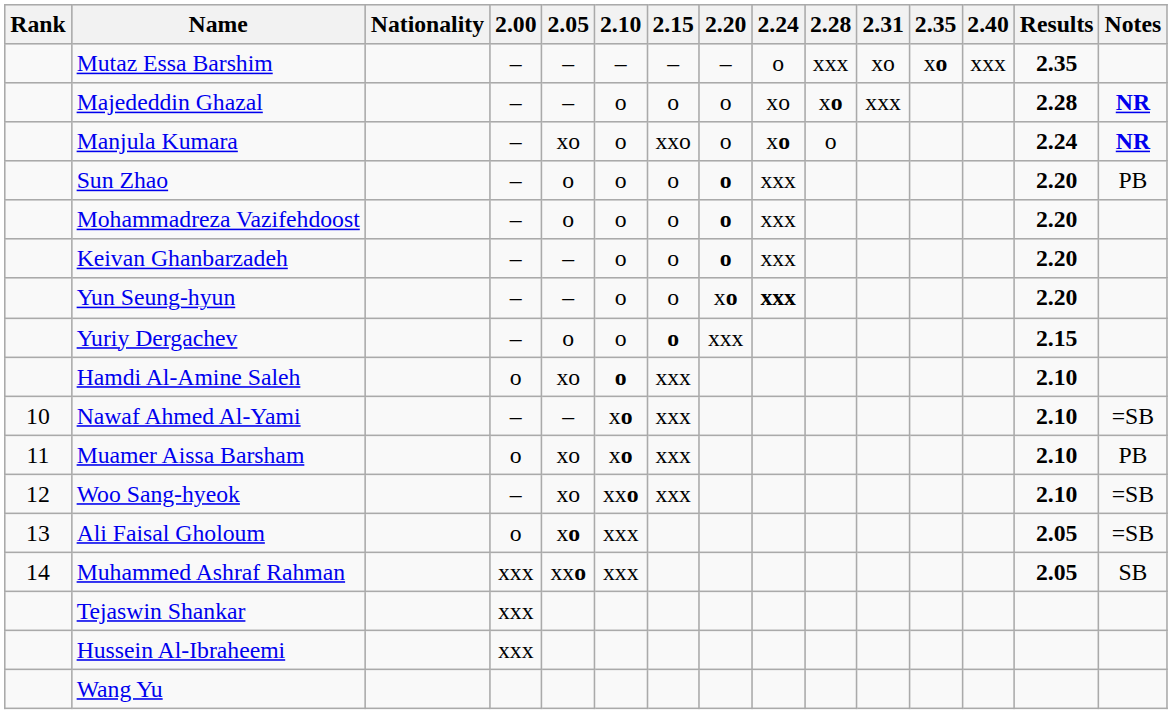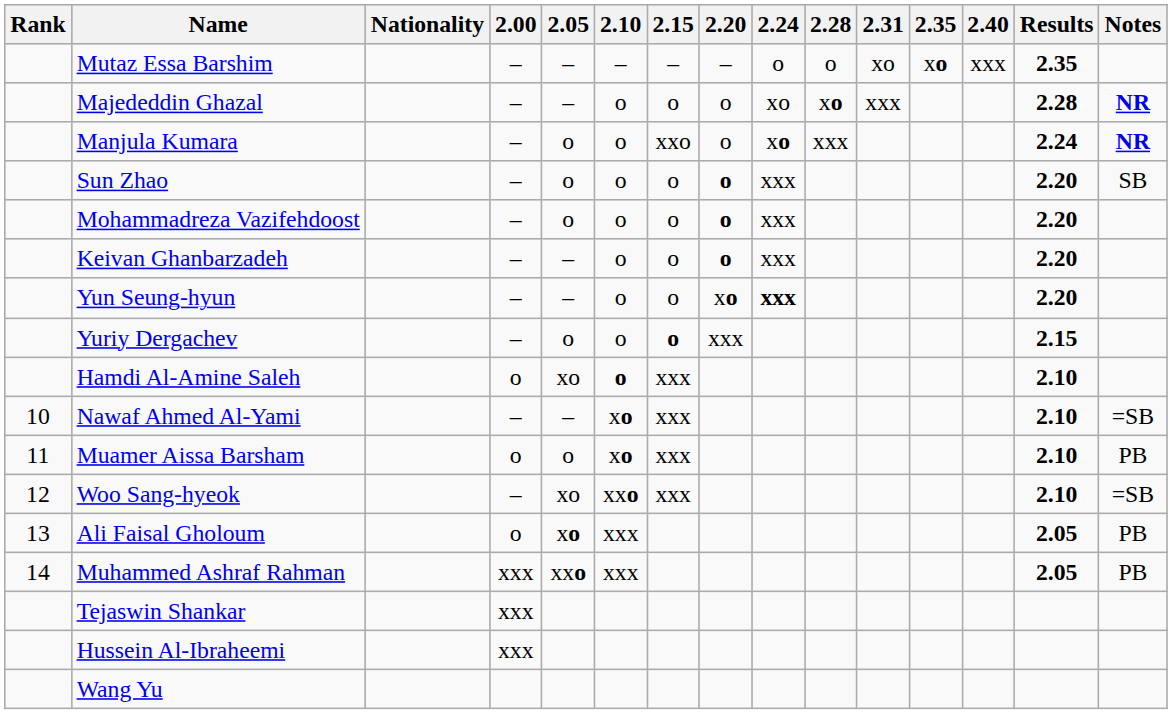Mutaz Essa Barshim | 2.28: xxx -> o
Manjula Kumara | 2.05: xo -> o
Manjula Kumara | 2.28: o -> xxx
Sun Zhao | Notes: PB -> SB
Muamer Aissa Barsham | 2.05: xo -> o
Ali Faisal Gholoum | Notes: =SB -> PB
Muhammed Ashraf Rahman | Notes: SB -> PB
